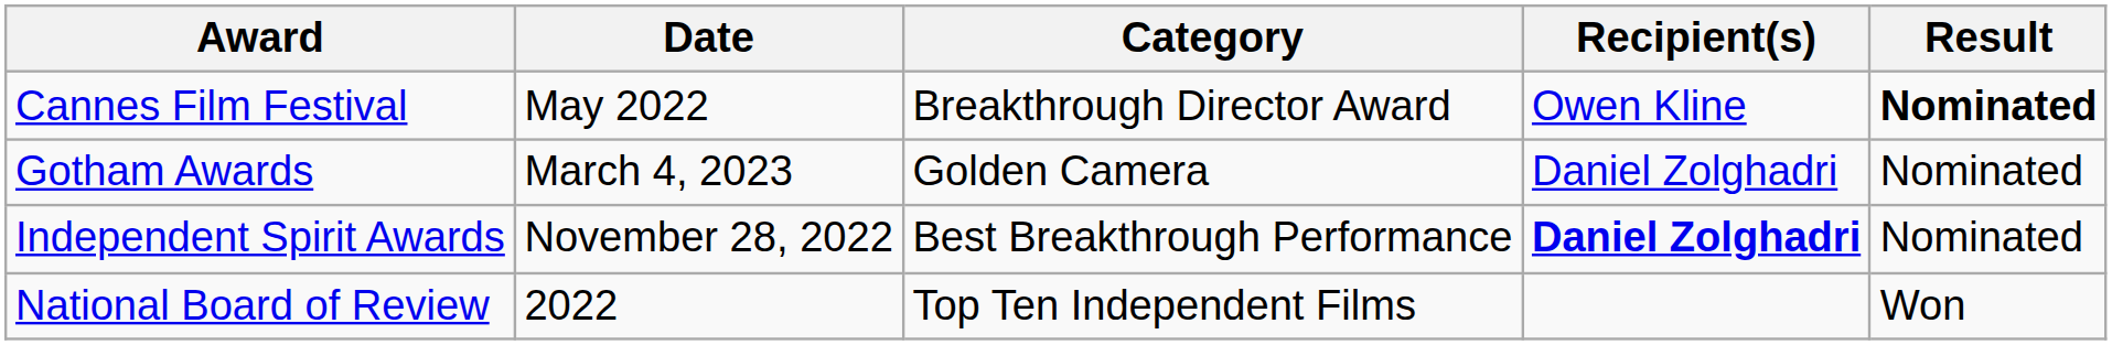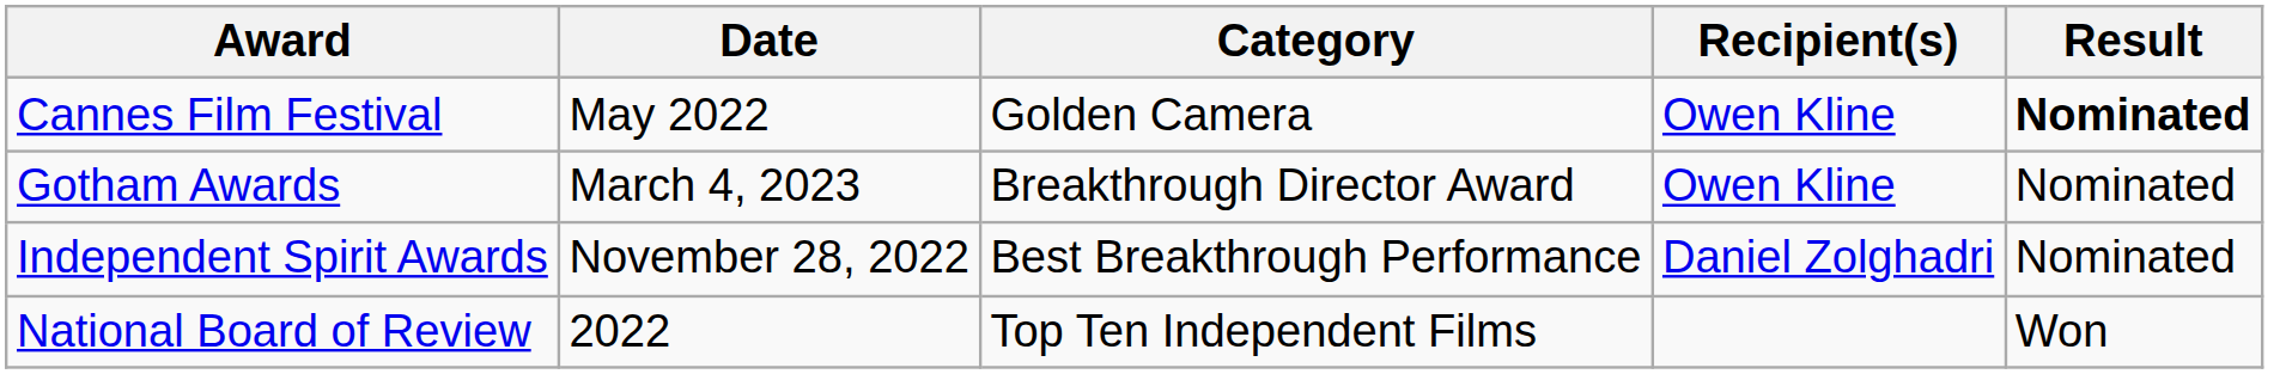Cannes Film Festival | Category: Breakthrough Director Award -> Golden Camera
Gotham Awards | Category: Golden Camera -> Breakthrough Director Award
Gotham Awards | Recipient(s): Daniel Zolghadri -> Owen Kline
Independent Spirit Awards | Recipient(s): bold -> normal
